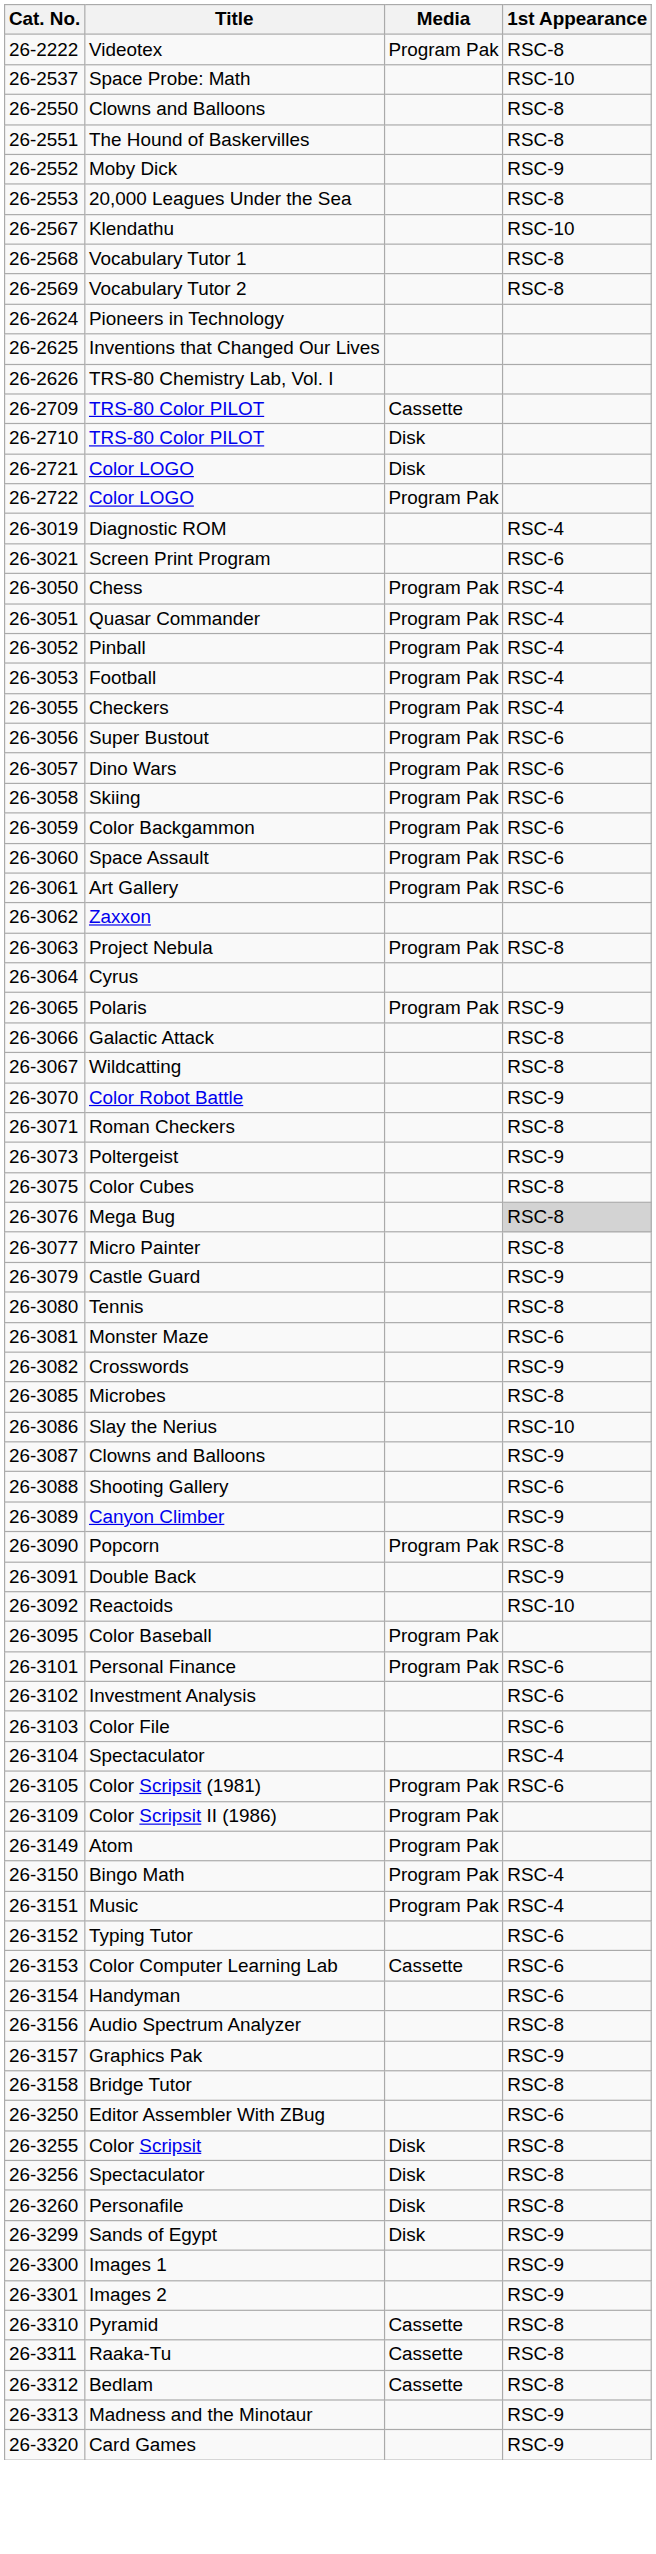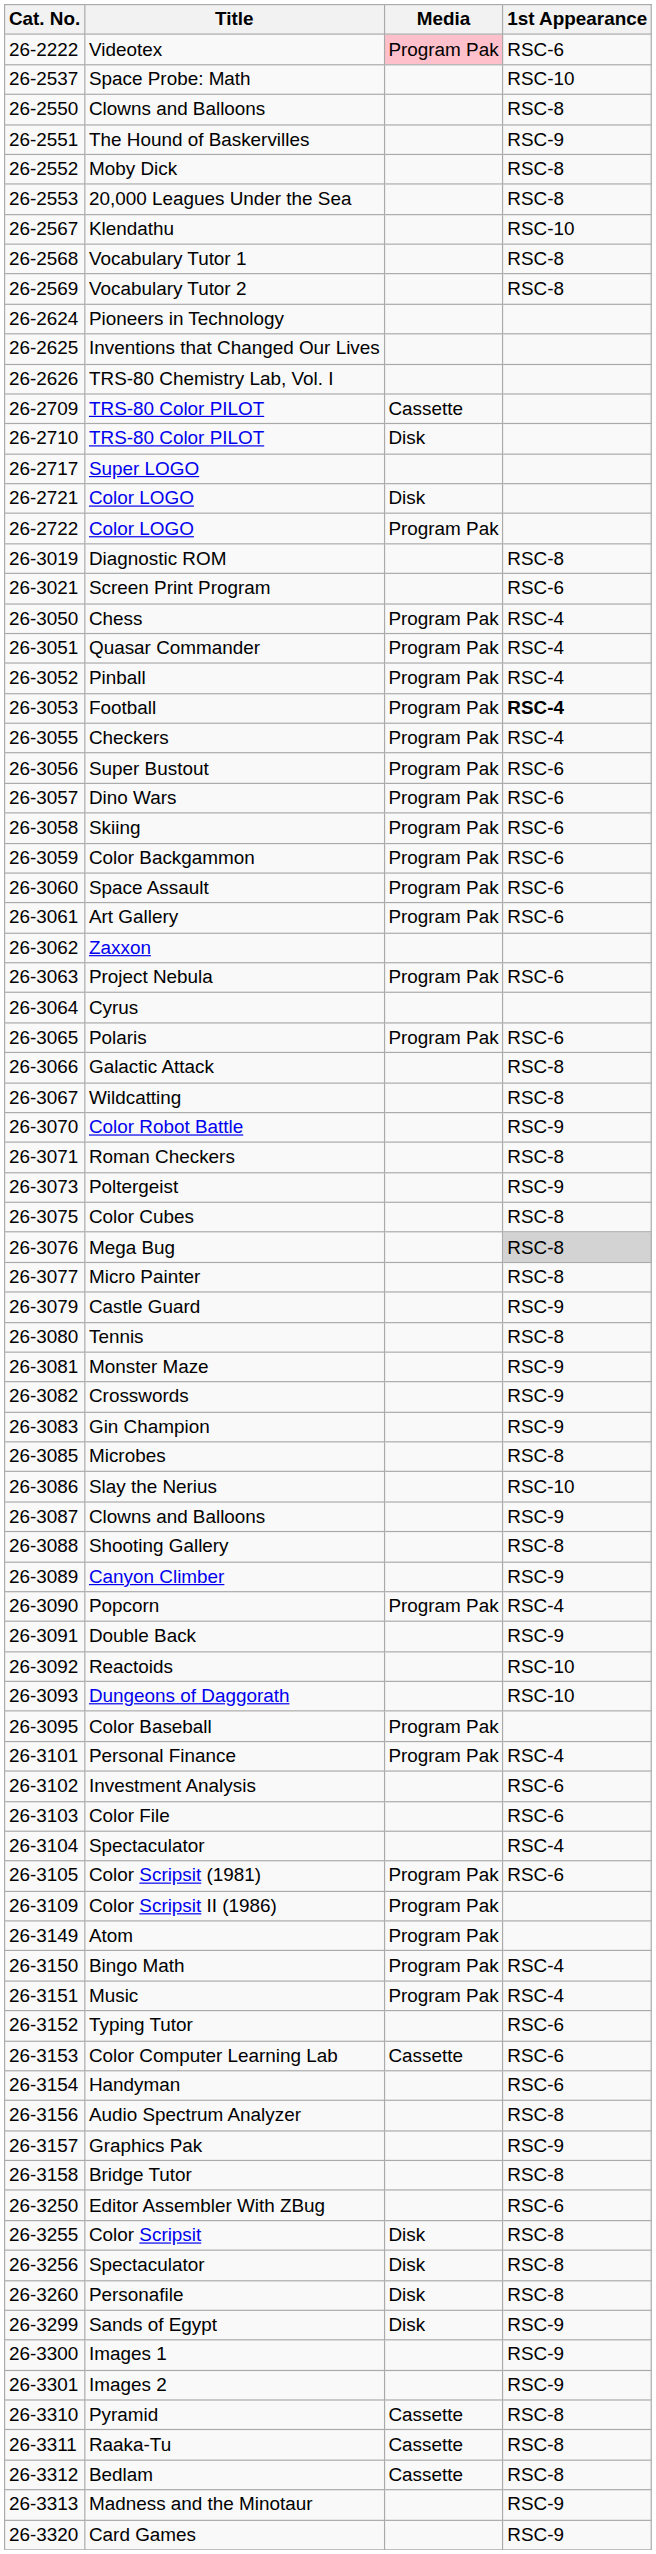Videotex | Media: no background -> pink background
Videotex | 1st Appearance: RSC-8 -> RSC-6
The Hound of Baskervilles | 1st Appearance: RSC-8 -> RSC-9
Moby Dick | 1st Appearance: RSC-9 -> RSC-8
+ row: 26-2717 | Super LOGO
Diagnostic ROM | 1st Appearance: RSC-4 -> RSC-8
Football | 1st Appearance: normal -> bold
Project Nebula | 1st Appearance: RSC-8 -> RSC-6
Polaris | 1st Appearance: RSC-9 -> RSC-6
Monster Maze | 1st Appearance: RSC-6 -> RSC-9
+ row: 26-3083 | Gin Champion | RSC-9
Shooting Gallery | 1st Appearance: RSC-6 -> RSC-8
Popcorn | 1st Appearance: RSC-8 -> RSC-4
+ row: 26-3093 | Dungeons of Daggorath | RSC-10
Personal Finance | 1st Appearance: RSC-6 -> RSC-4
